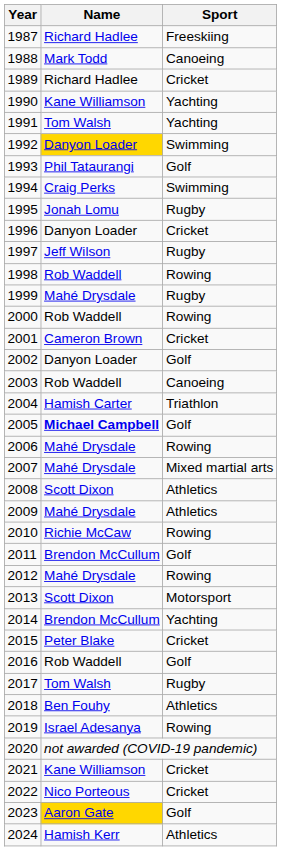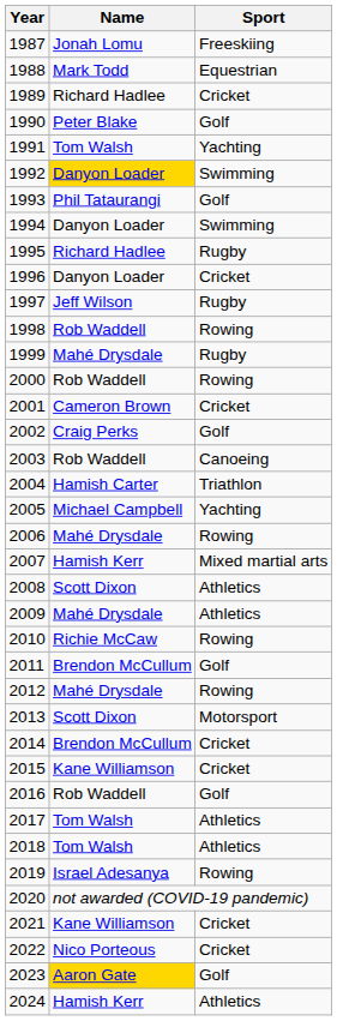1987 | Name: Richard Hadlee -> Jonah Lomu
1988 | Sport: Canoeing -> Equestrian
1990 | Name: Kane Williamson -> Peter Blake
1990 | Sport: Yachting -> Golf
1994 | Name: Craig Perks -> Danyon Loader
1995 | Name: Jonah Lomu -> Richard Hadlee
2002 | Name: Danyon Loader -> Craig Perks
2005 | Name: bold -> normal
2005 | Sport: Golf -> Yachting
2007 | Name: Mahé Drysdale -> Hamish Kerr
2014 | Sport: Yachting -> Cricket
2015 | Name: Peter Blake -> Kane Williamson
2017 | Sport: Rugby -> Athletics
2018 | Name: Ben Fouhy -> Tom Walsh
